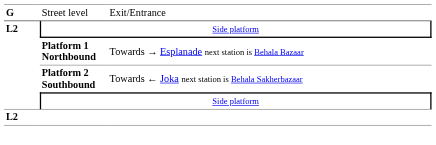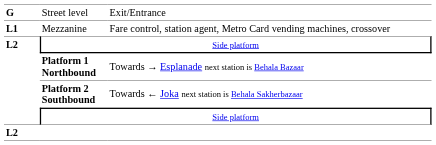+ row: L1 | Mezzanine | Fare control, station agent, Metro Card vending machines, crossover
